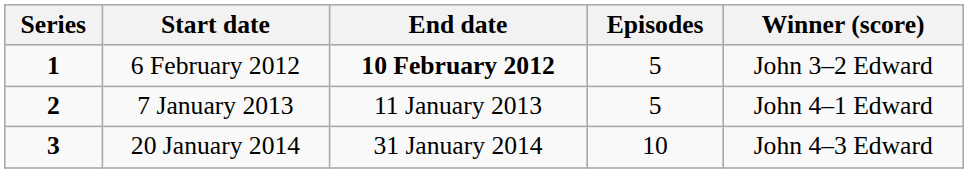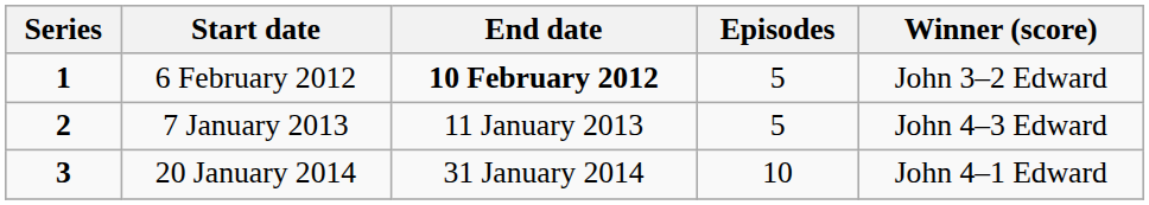7 January 2013 | Winner (score): John 4–1 Edward -> John 4–3 Edward
20 January 2014 | Winner (score): John 4–3 Edward -> John 4–1 Edward
